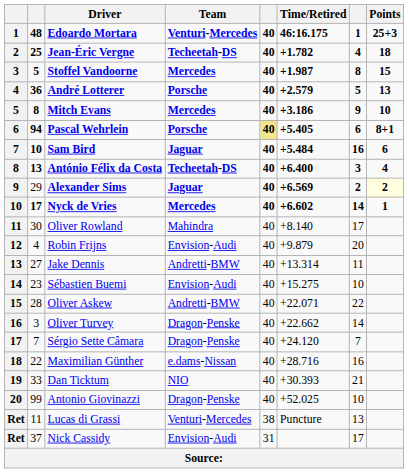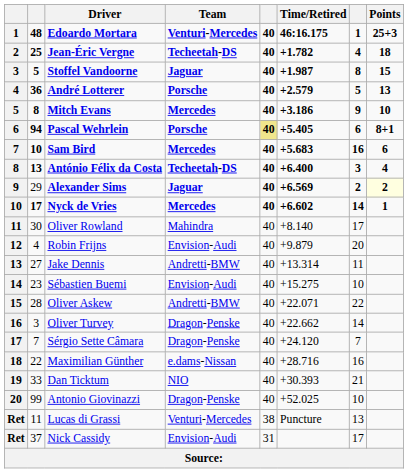Stoffel Vandoorne | Team: Mercedes -> Jaguar
Sam Bird | Team: Jaguar -> Mercedes
Sam Bird | Time/Retired: +5.484 -> +5.683
